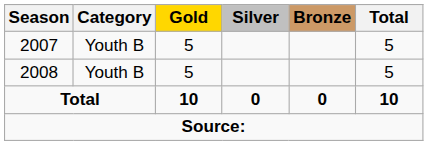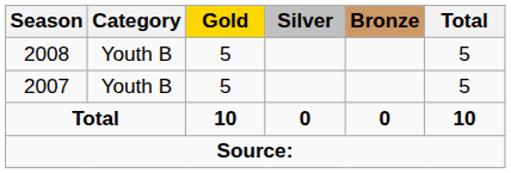rows swapped: 2007 <-> 2008
